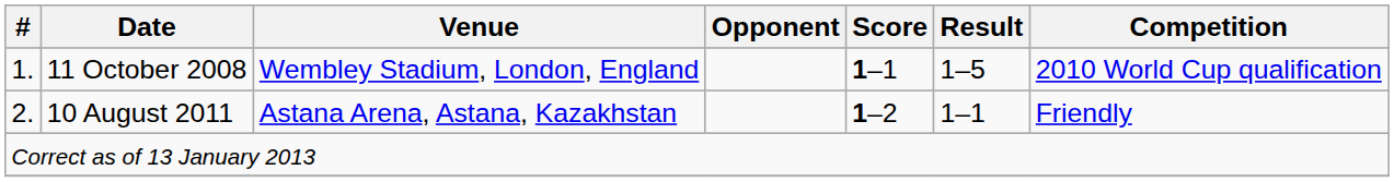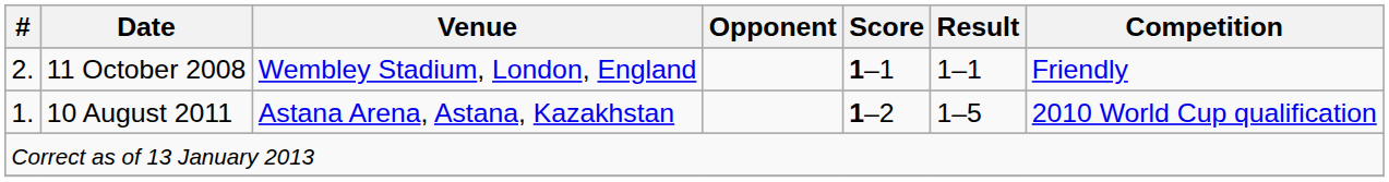11 October 2008 | #: 1. -> 2.
11 October 2008 | Result: 1–5 -> 1–1
11 October 2008 | Competition: 2010 World Cup qualification -> Friendly
10 August 2011 | #: 2. -> 1.
10 August 2011 | Result: 1–1 -> 1–5
10 August 2011 | Competition: Friendly -> 2010 World Cup qualification
